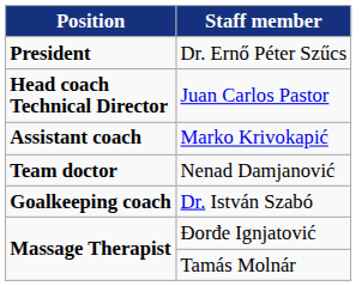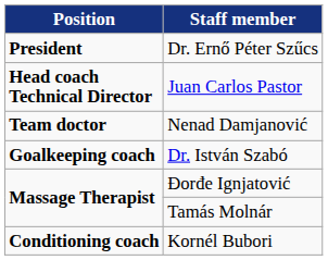- row: Assistant coach | Marko Krivokapić
+ row: Conditioning coach | Kornél Bubori
